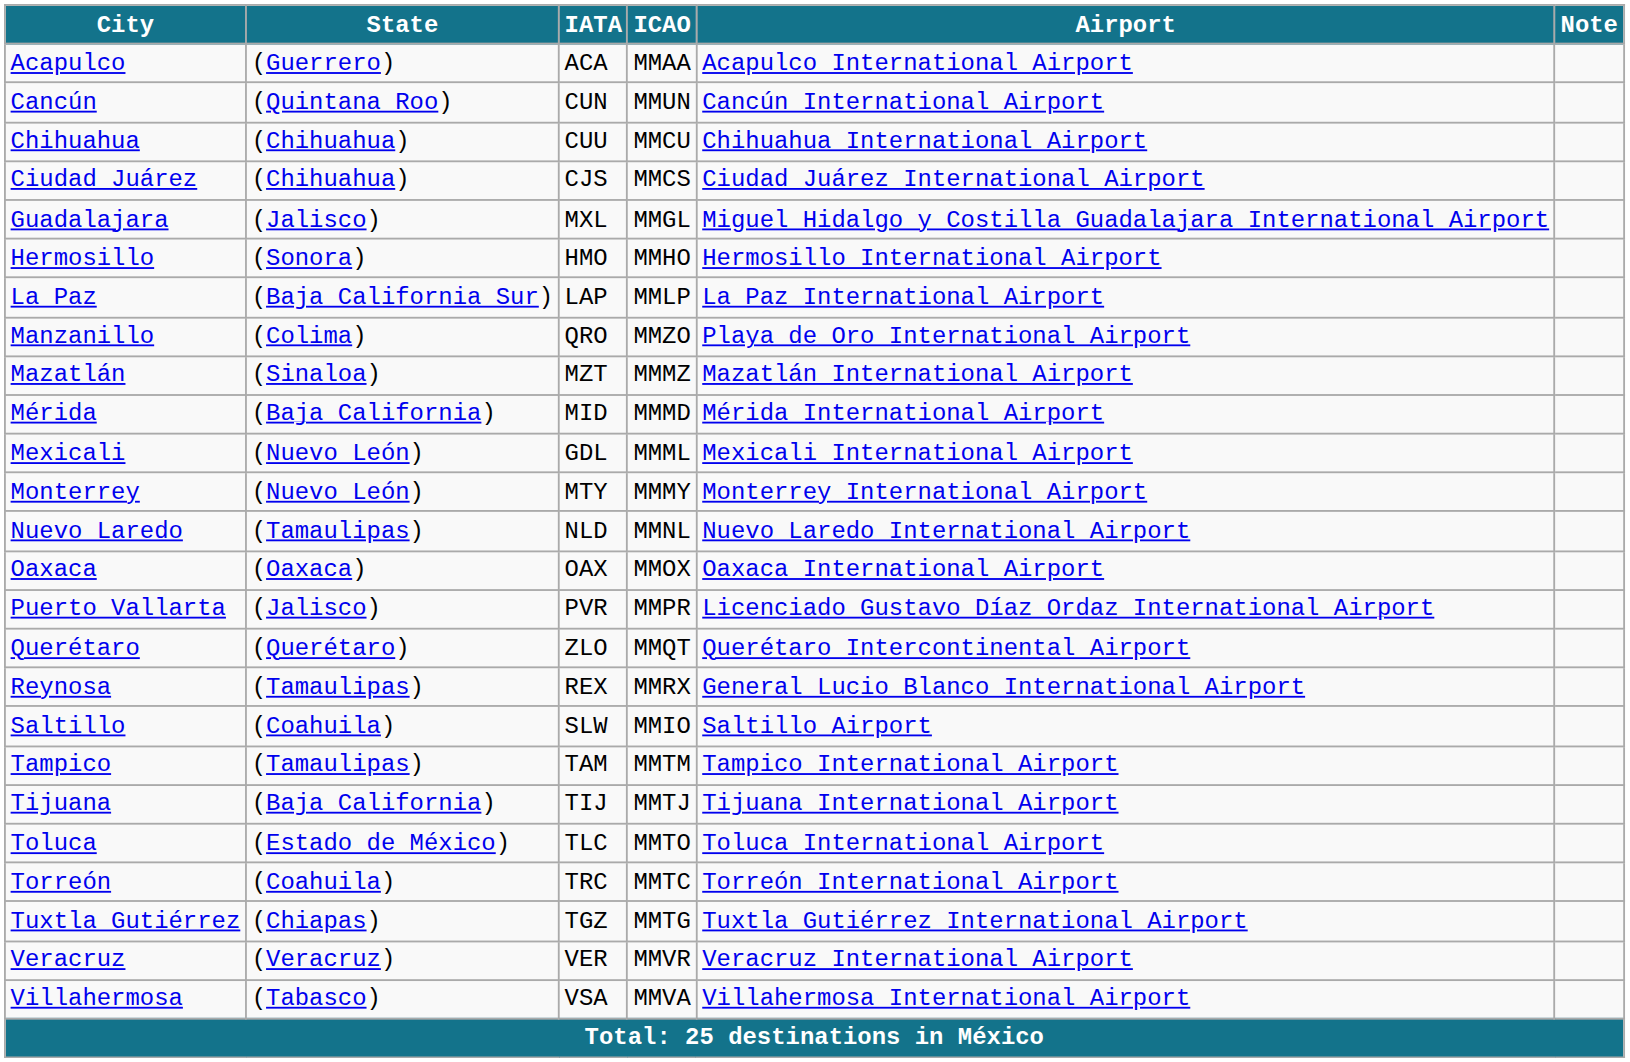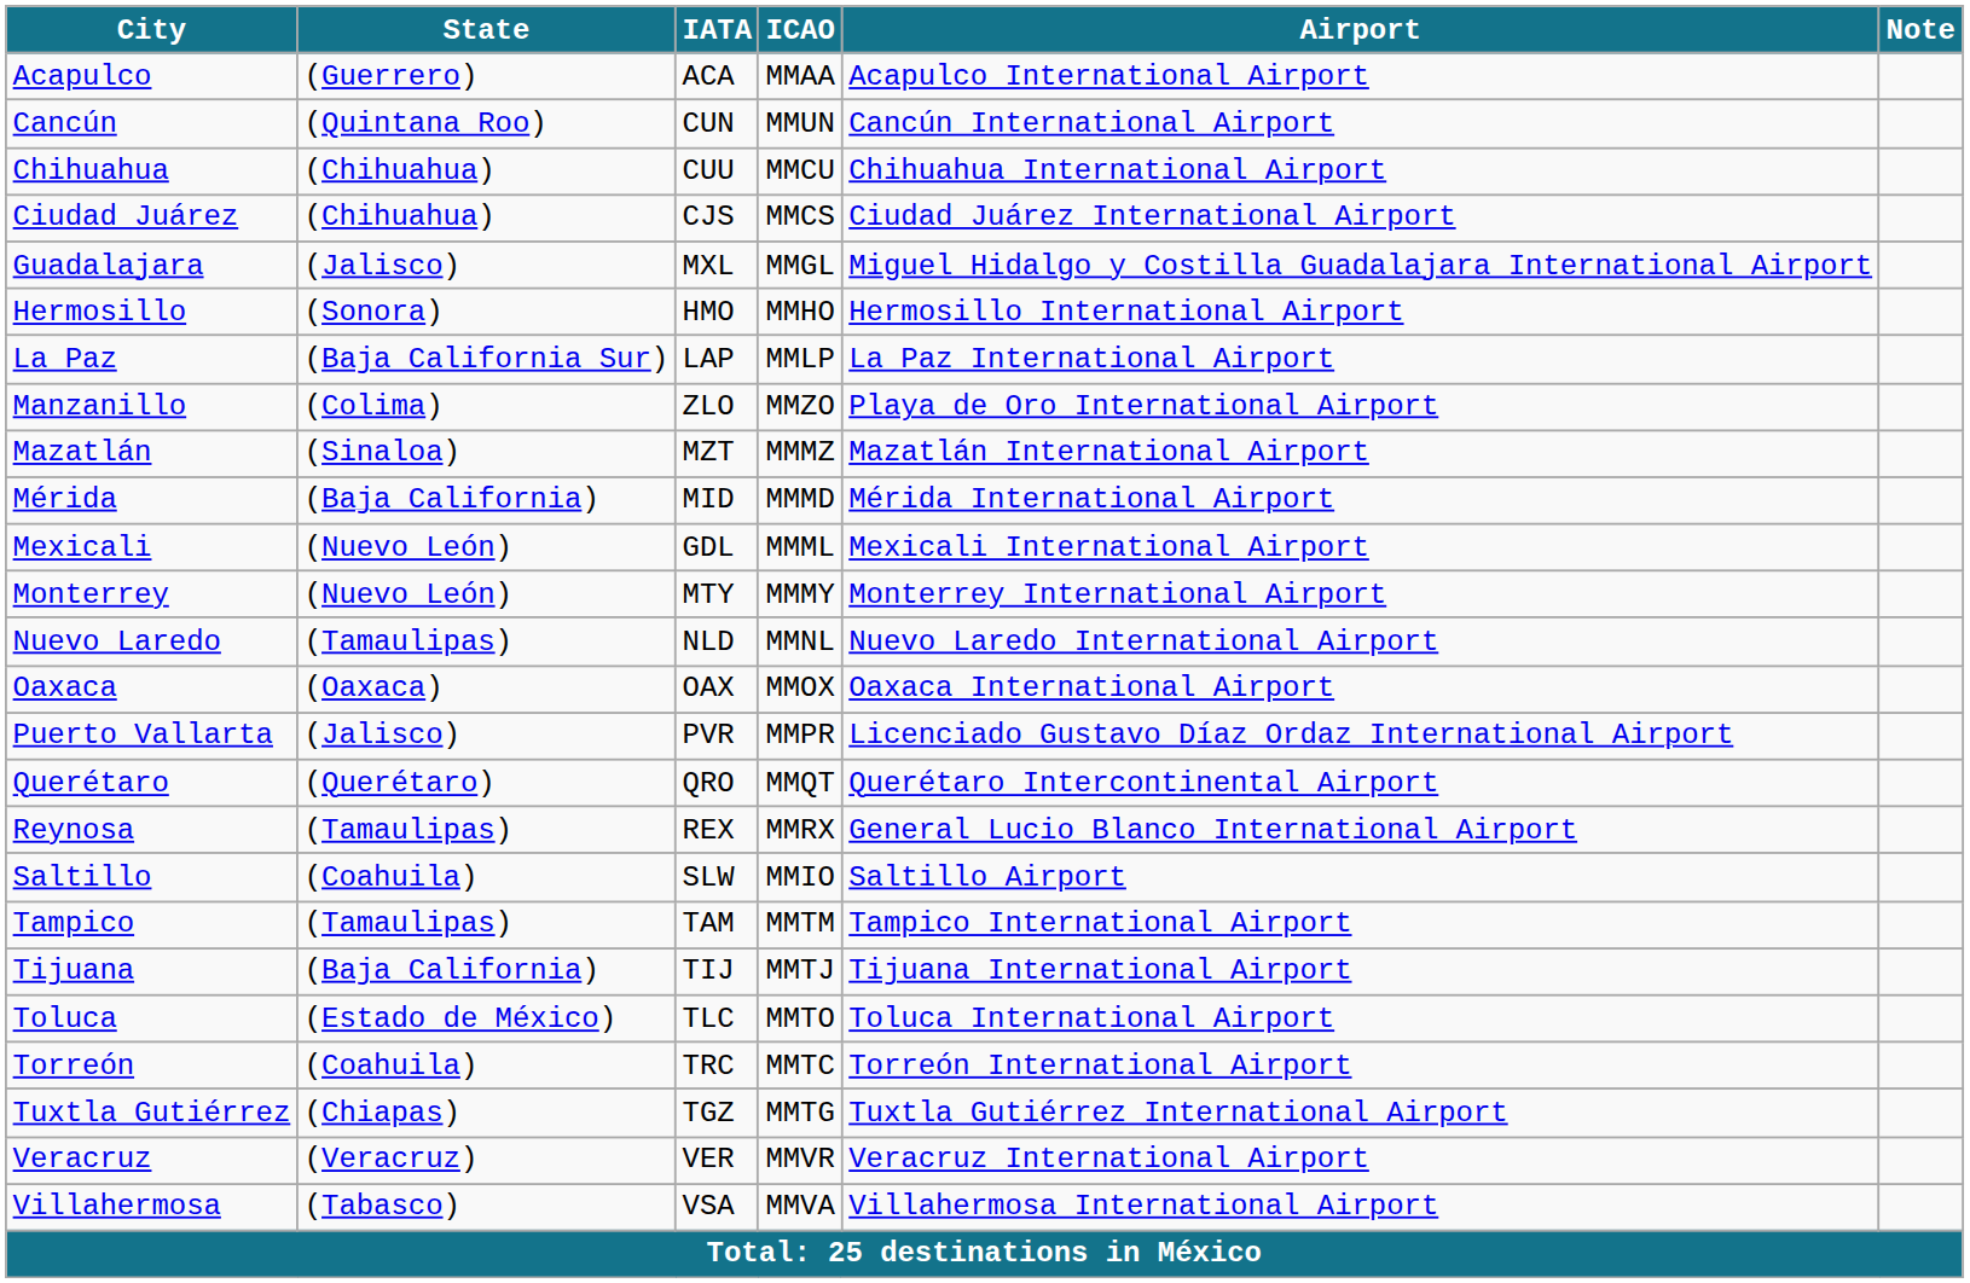Manzanillo | IATA: QRO -> ZLO
Querétaro | IATA: ZLO -> QRO
